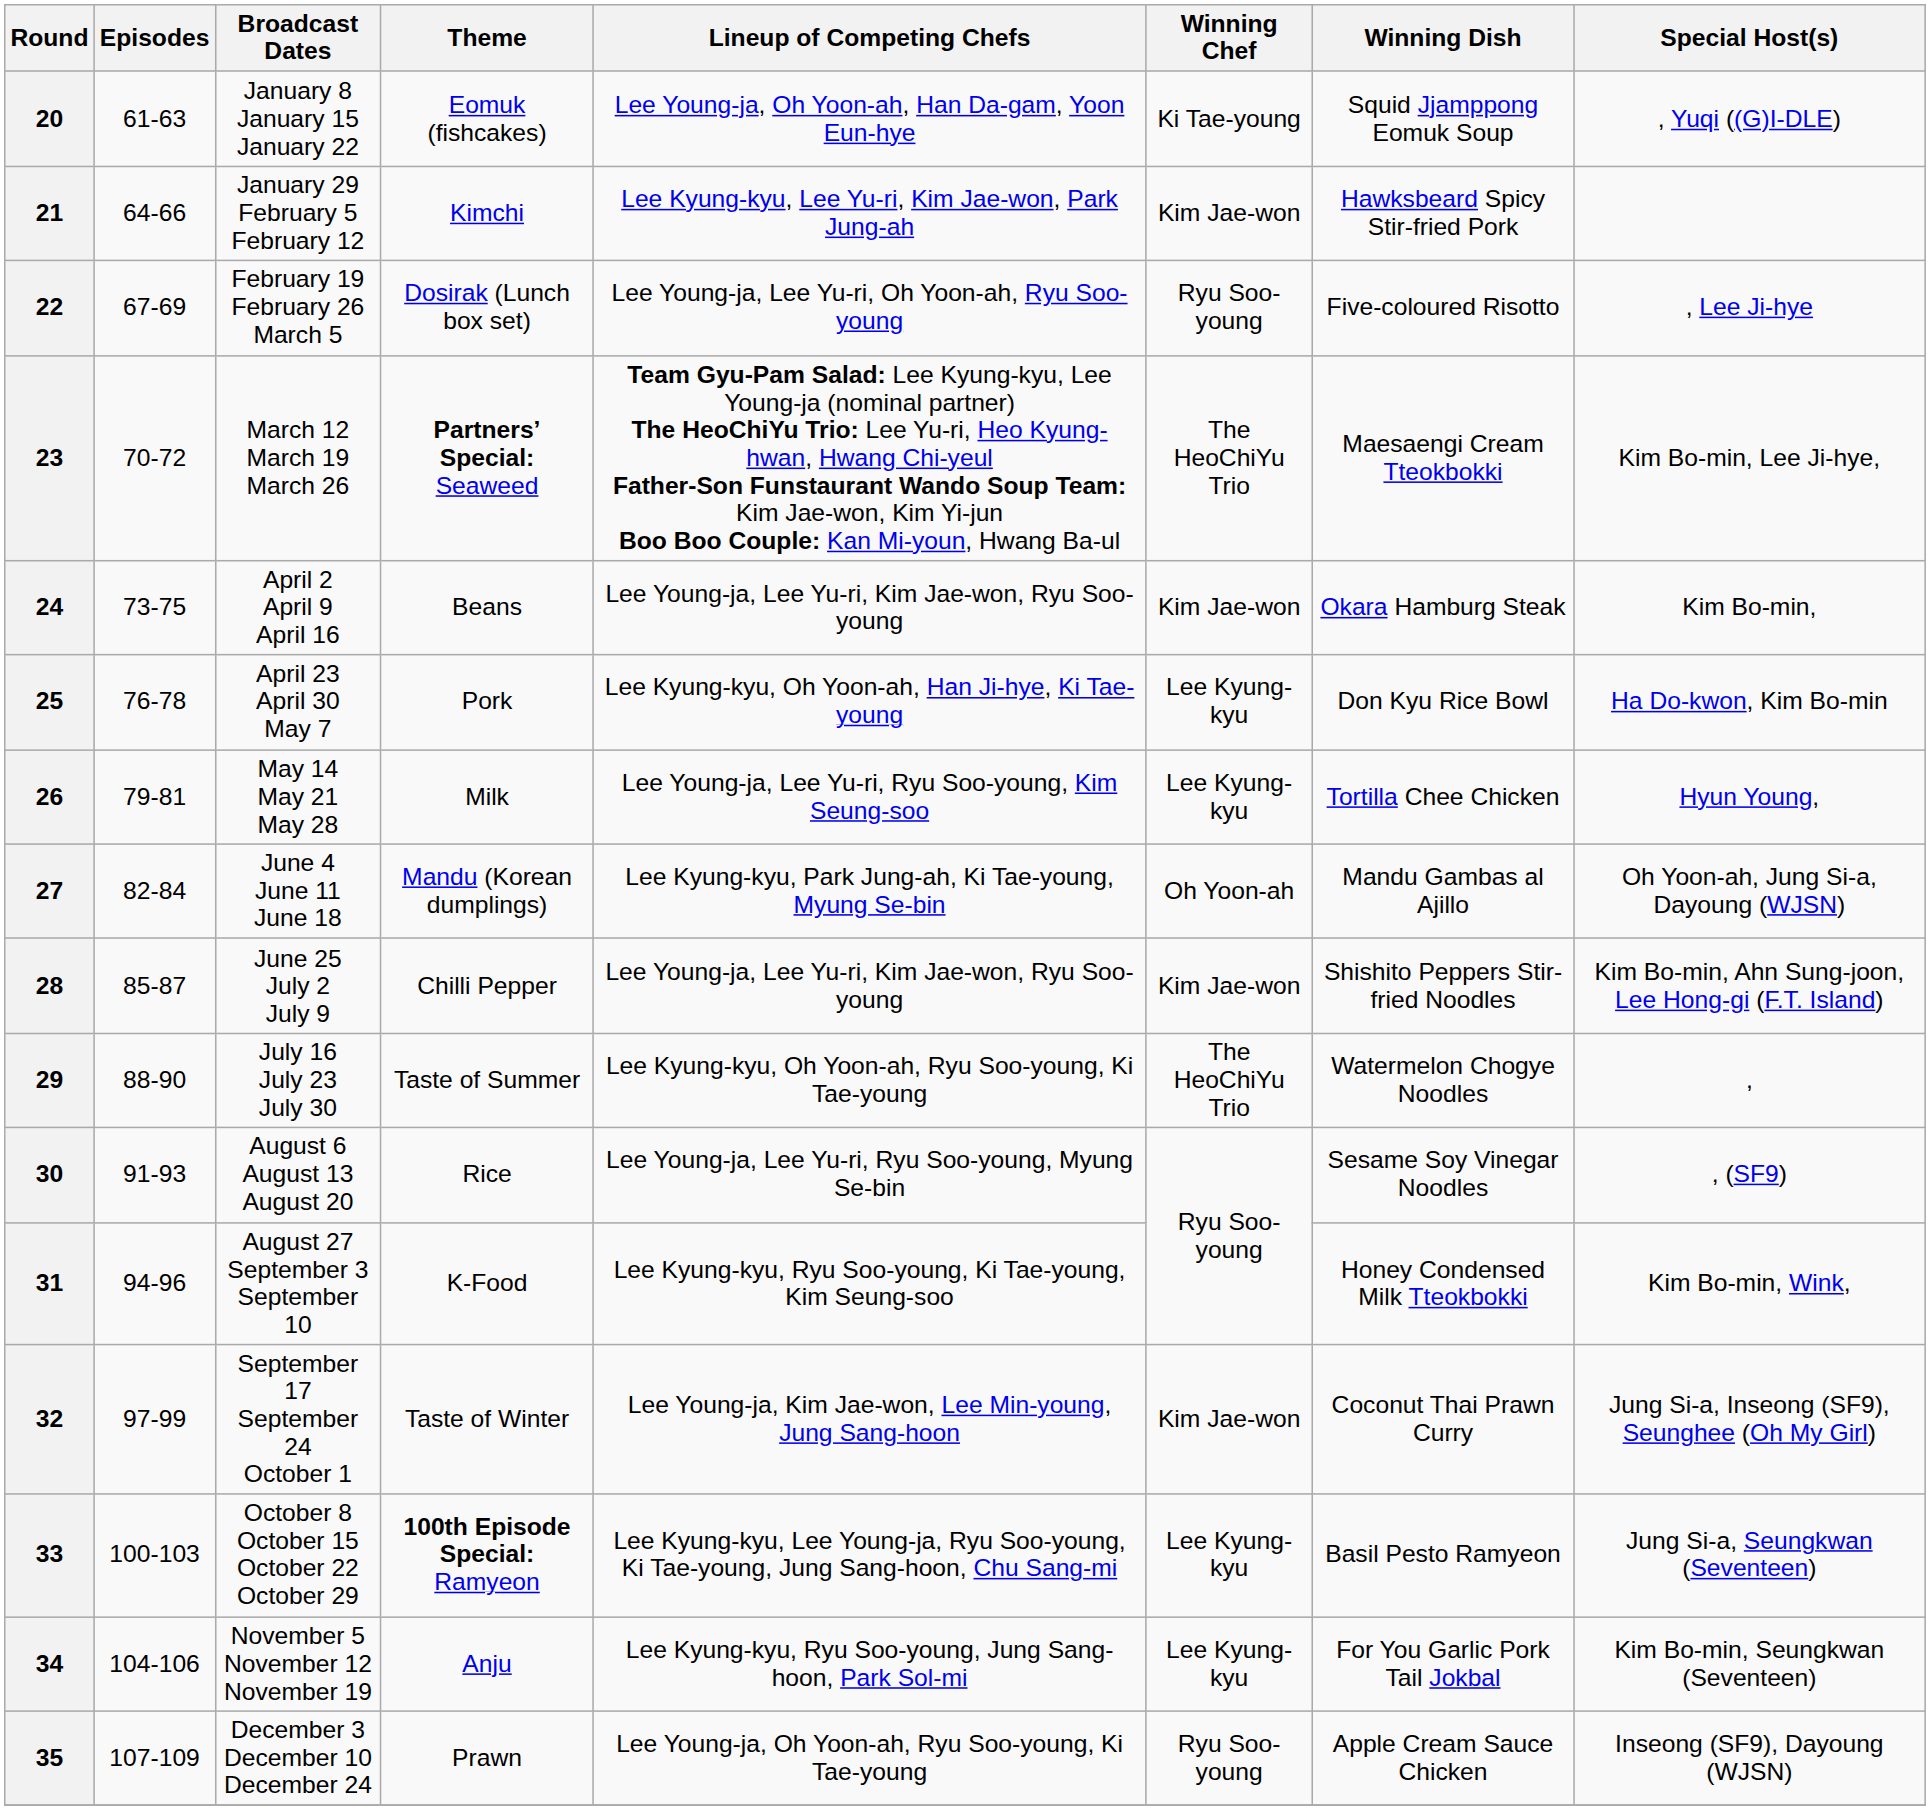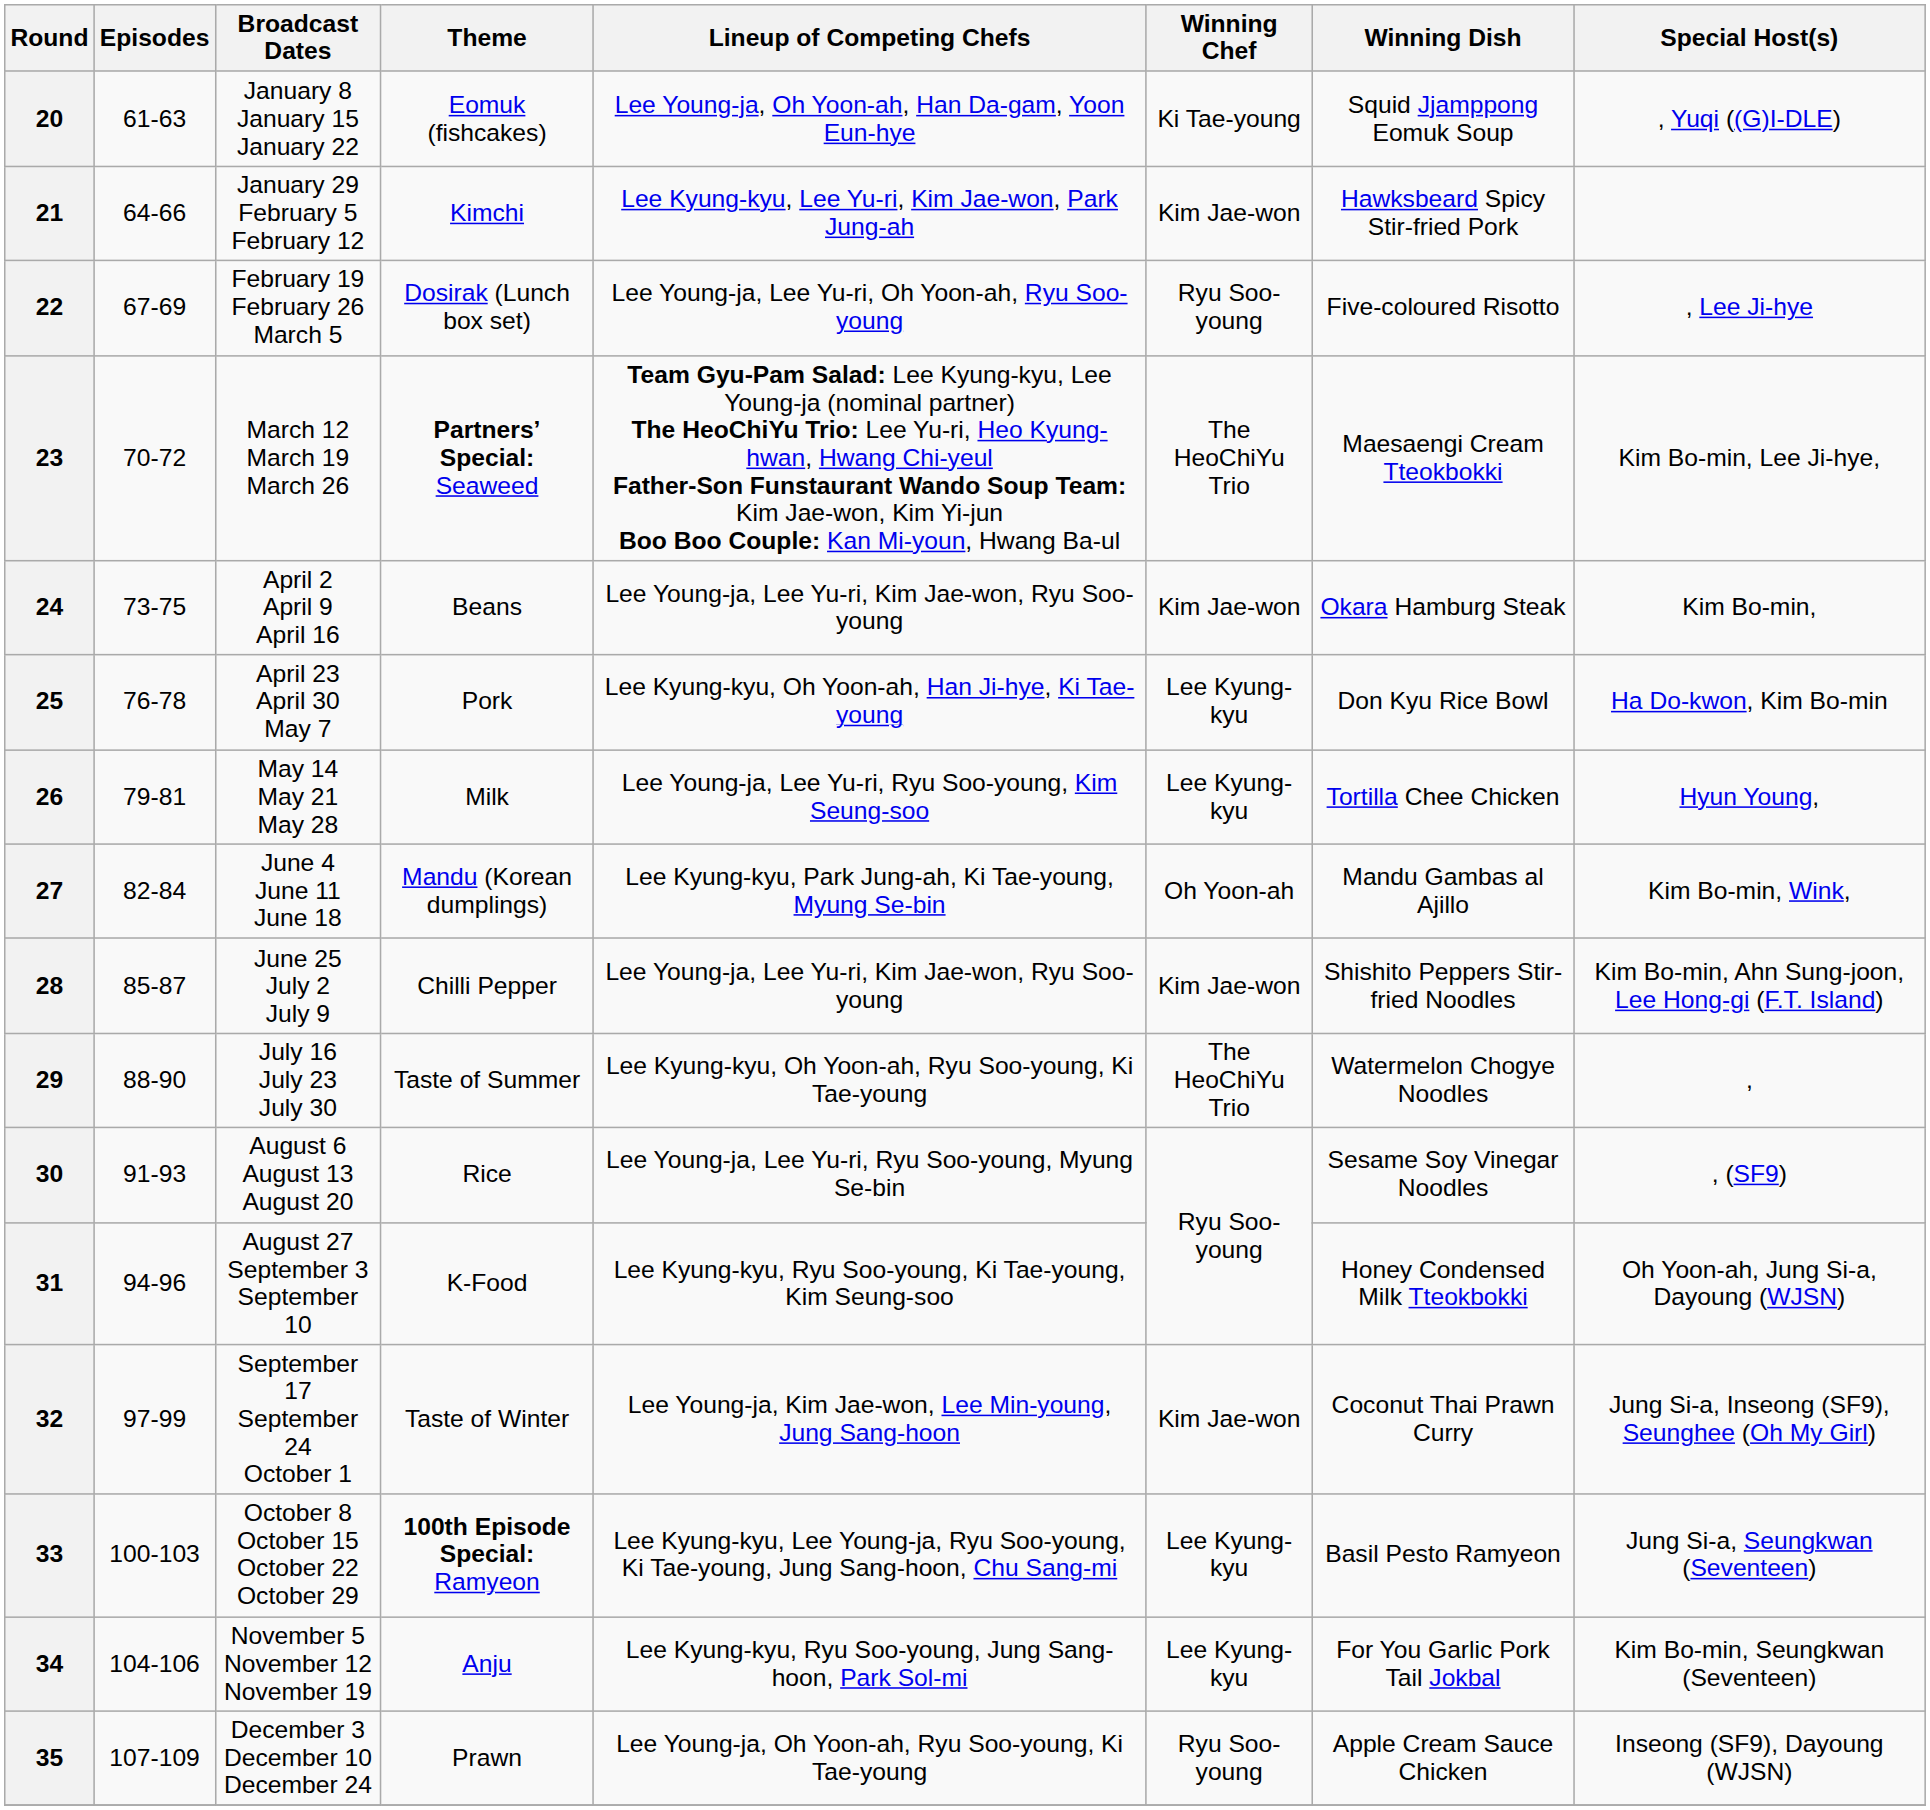27 | Special Host(s): Oh Yoon-ah, Jung Si-a, Dayoung (WJSN) -> Kim Bo-min, Wink,
31 | Special Host(s): Kim Bo-min, Wink, -> Oh Yoon-ah, Jung Si-a, Dayoung (WJSN)
